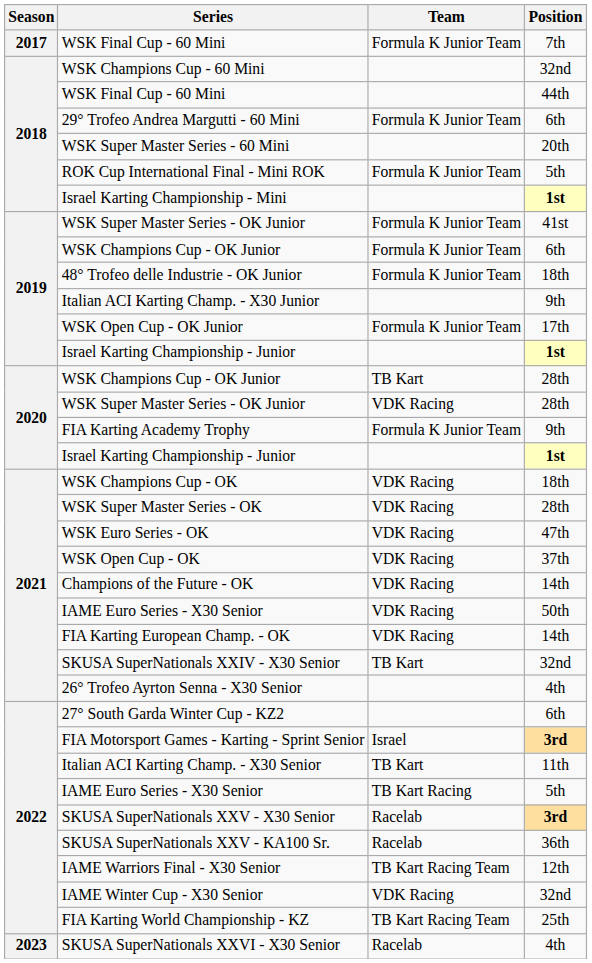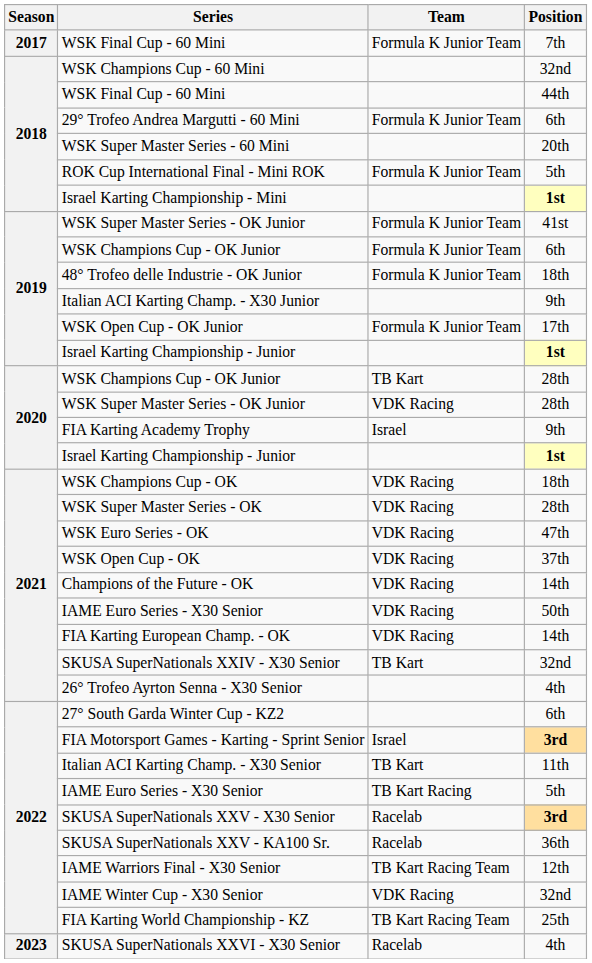FIA Karting Academy Trophy | Team: Formula K Junior Team -> Israel
